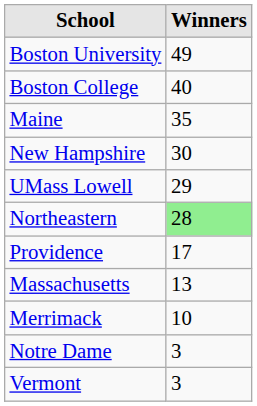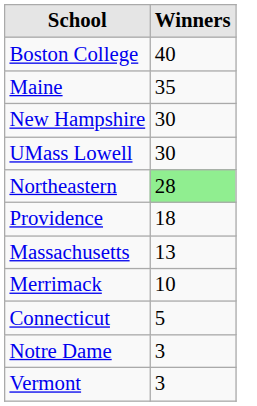- row: Boston University | 49
UMass Lowell | Winners: 29 -> 30
Providence | Winners: 17 -> 18
+ row: Connecticut | 5
